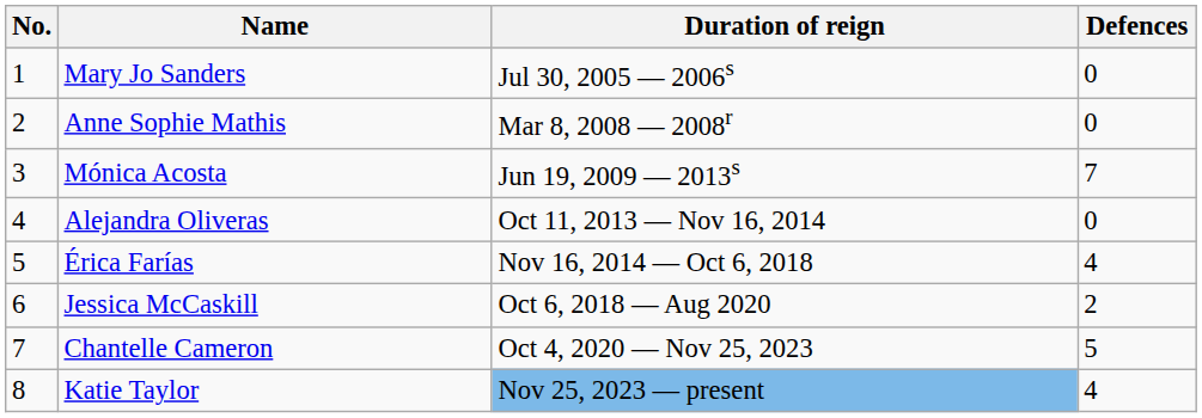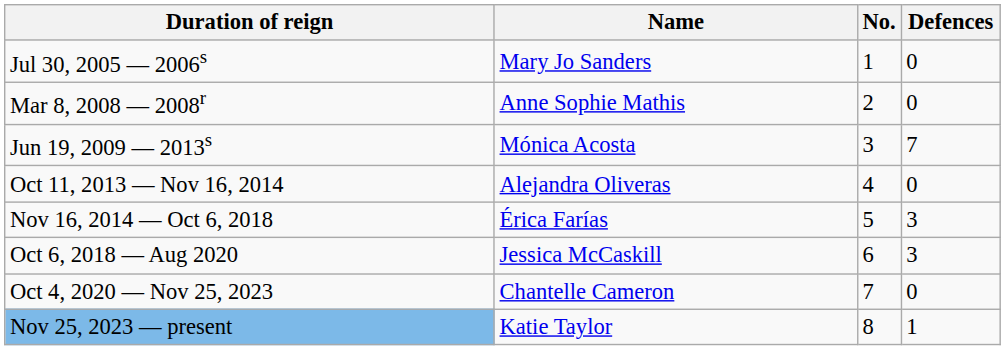columns swapped: No. <-> Duration of reign
Érica Farías | Defences: 4 -> 3
Jessica McCaskill | Defences: 2 -> 3
Chantelle Cameron | Defences: 5 -> 0
Katie Taylor | Defences: 4 -> 1
